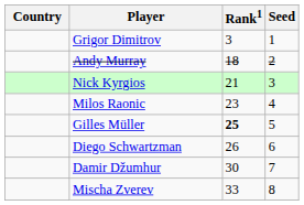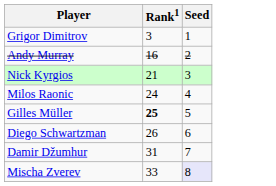- column: Country
Andy Murray | Rank1: 18 -> 16
Milos Raonic | Rank1: 23 -> 24
Damir Džumhur | Rank1: 30 -> 31
Mischa Zverev | Seed: no background -> lavender background
